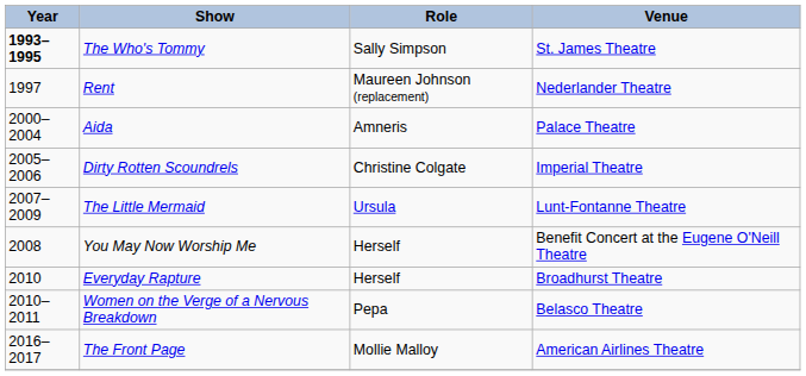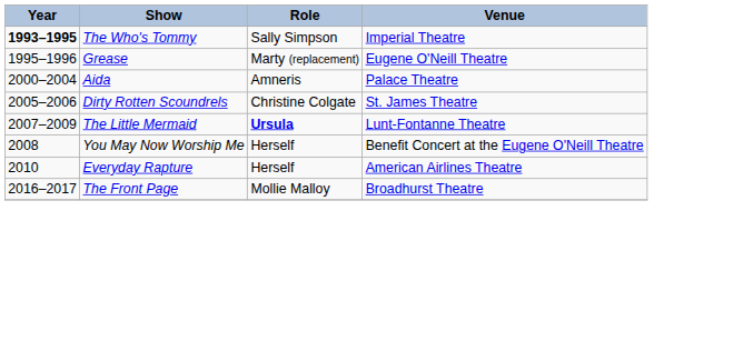The Who's Tommy | Venue: St. James Theatre -> Imperial Theatre
+ row: 1995–1996 | Grease | Marty (replacement) | Eugene O'Neill Theatre
- row: 1997 | Rent | Maureen Johnson (replacement) | Nederlander Theatre
Dirty Rotten Scoundrels | Venue: Imperial Theatre -> St. James Theatre
The Little Mermaid | Role: normal -> bold
Everyday Rapture | Venue: Broadhurst Theatre -> American Airlines Theatre
- row: 2010–2011 | Women on the Verge of a Nervous Breakdown | Pepa | Belasco Theatre
The Front Page | Venue: American Airlines Theatre -> Broadhurst Theatre
